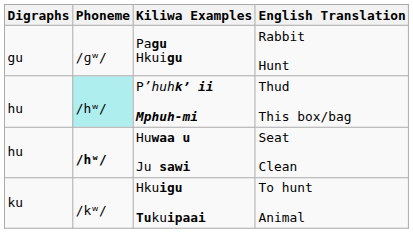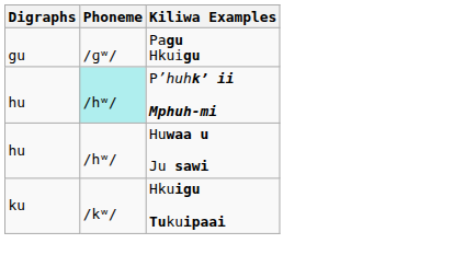- column: English Translation | Rabbit Hunt | Thud This box/bag | Seat Clean | To hunt Animal
Huwaa u Ju sawi | Phoneme: bold -> normal
